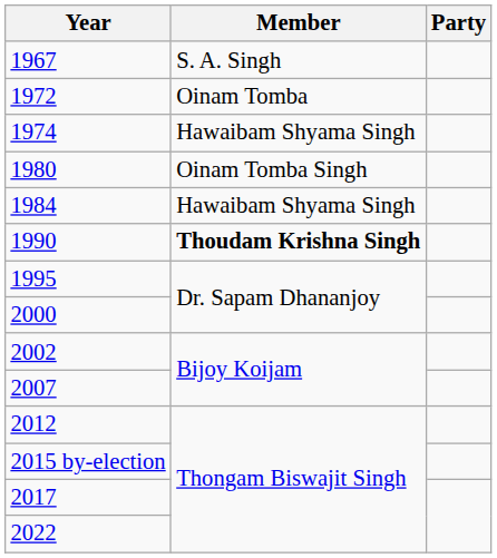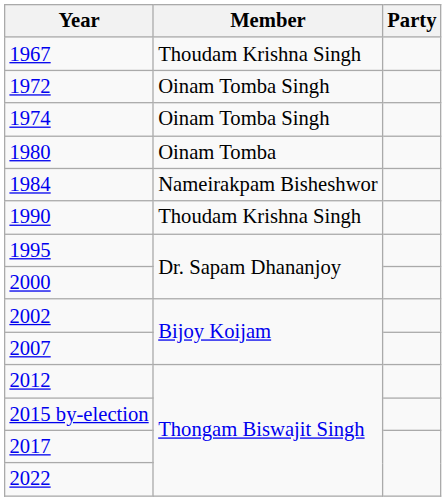1967 | Member: S. A. Singh -> Thoudam Krishna Singh
1972 | Member: Oinam Tomba -> Oinam Tomba Singh
1974 | Member: Hawaibam Shyama Singh -> Oinam Tomba Singh
1980 | Member: Oinam Tomba Singh -> Oinam Tomba
1984 | Member: Hawaibam Shyama Singh -> Nameirakpam Bisheshwor
1990 | Member: bold -> normal
